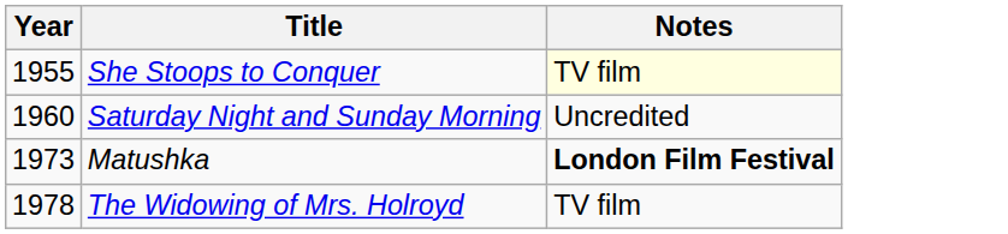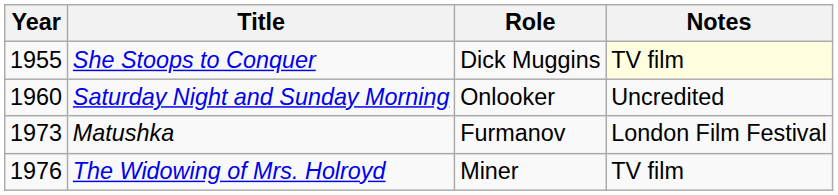+ column: Role | Dick Muggins | Onlooker | Furmanov | Miner
Matushka | Notes: bold -> normal
The Widowing of Mrs. Holroyd | Year: 1978 -> 1976
